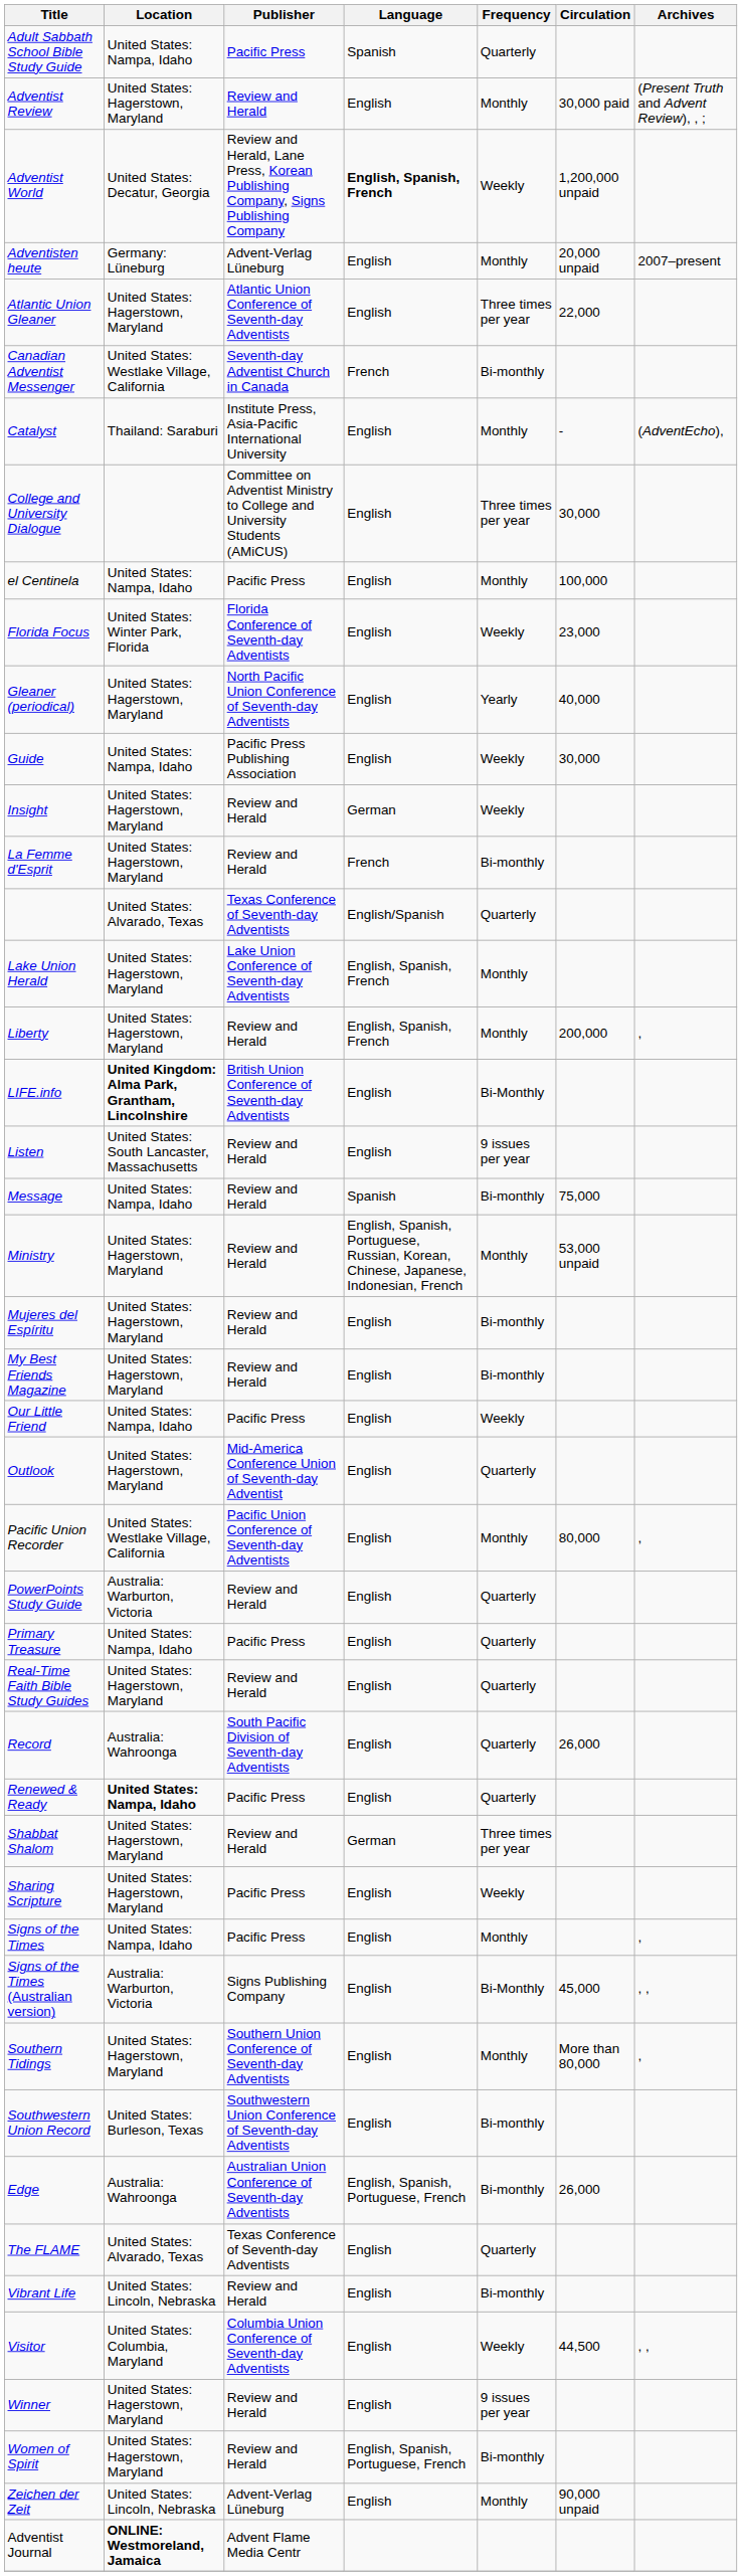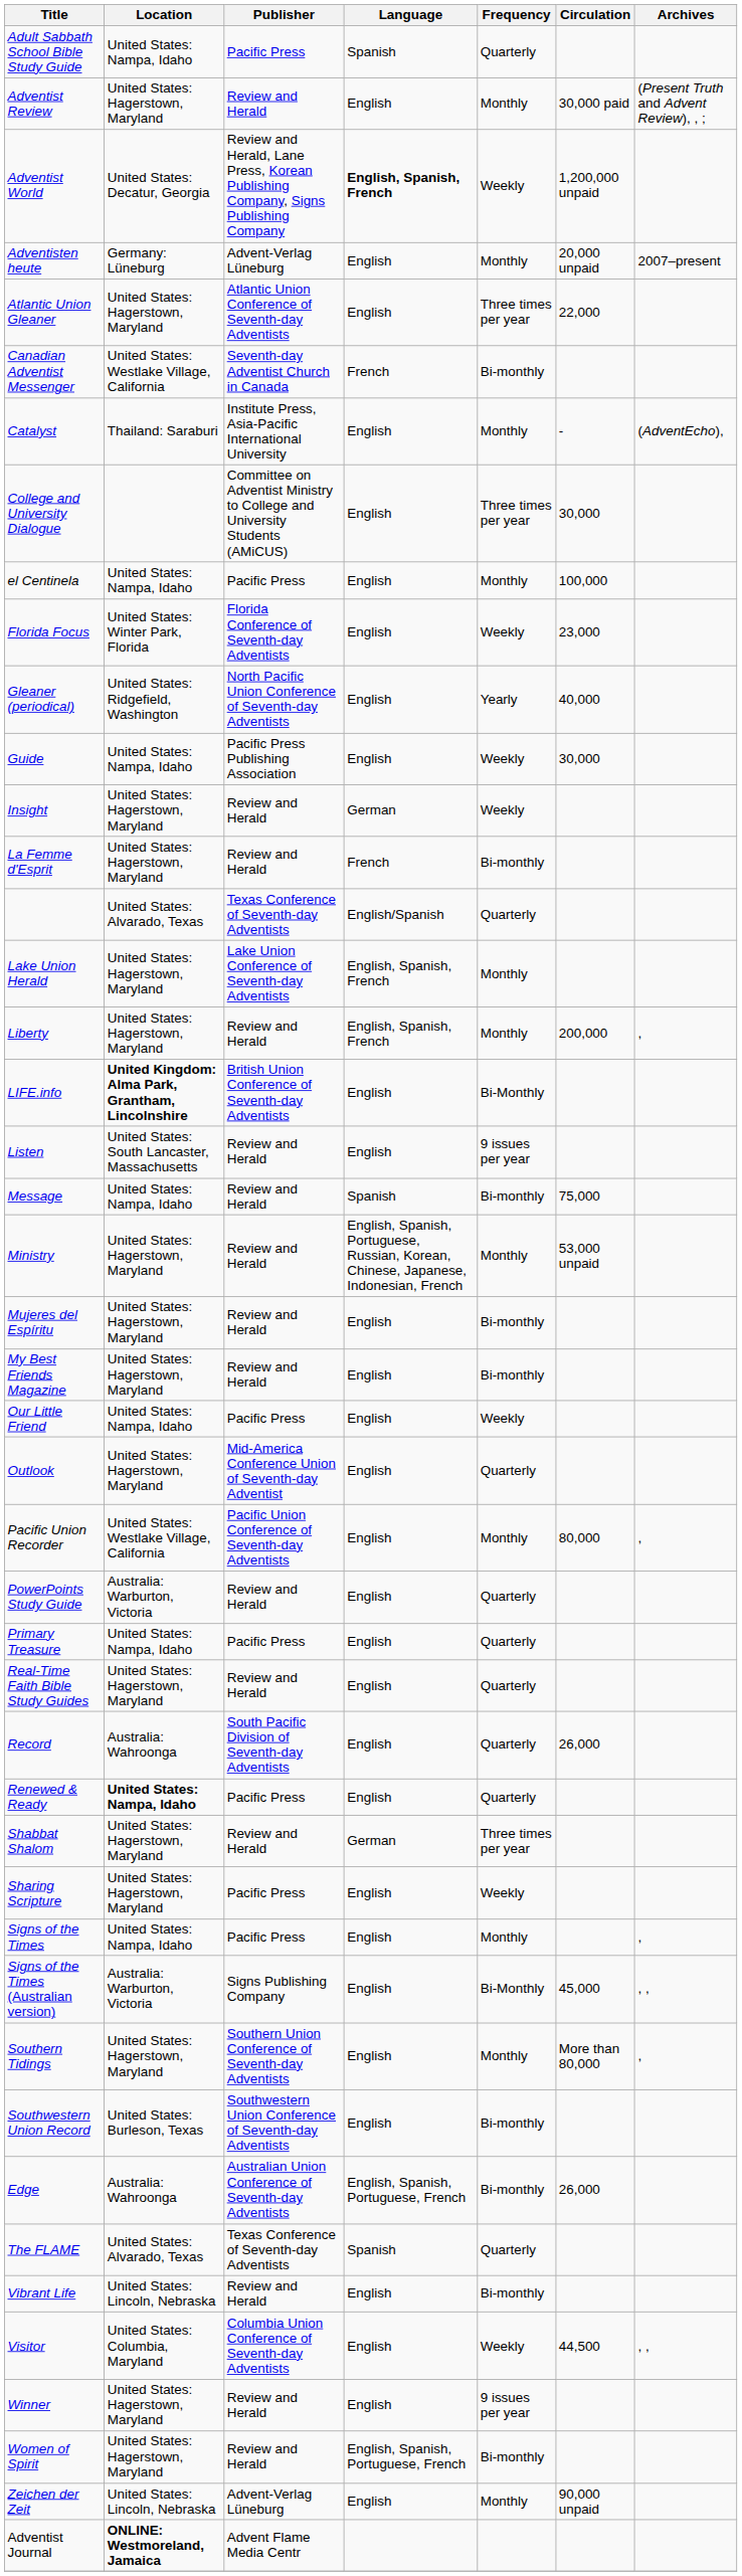Gleaner (periodical) | Location: United States: Hagerstown, Maryland -> United States: Ridgefield, Washington
The FLAME | Language: English -> Spanish
